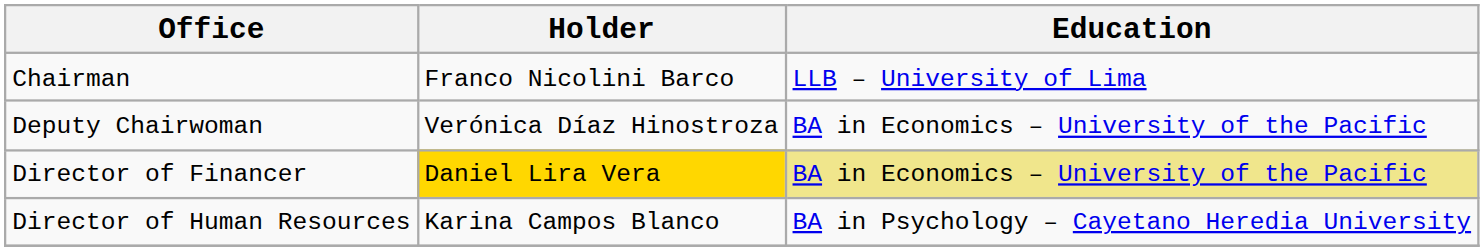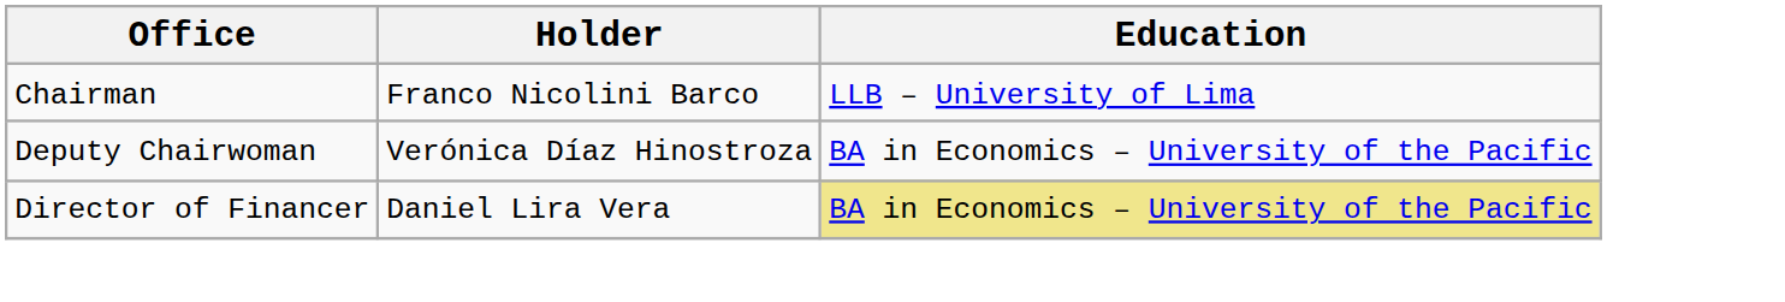Director of Financer | Holder: gold background -> no background
- row: Director of Human Resources | Karina Campos Blanco | BA in Psychology – Cayetano Heredia University
